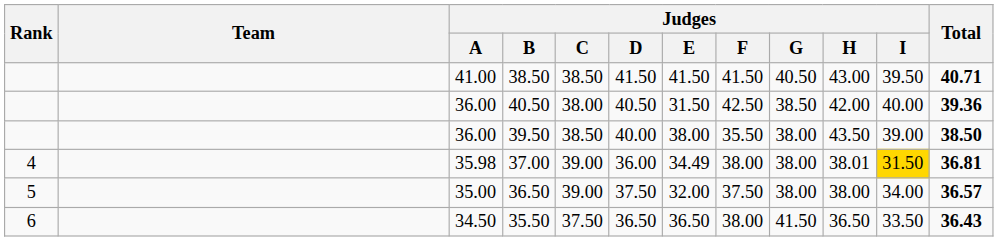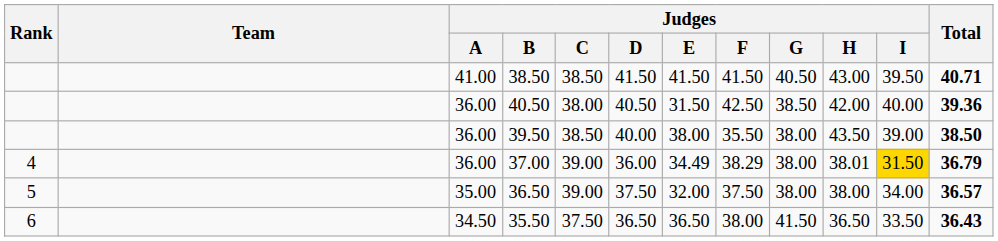37.00 | Judges / A: 35.98 -> 36.00
37.00 | Judges / F: 38.00 -> 38.29
37.00 | Total: 36.81 -> 36.79
